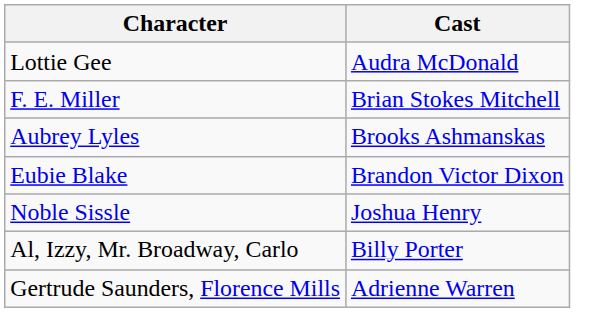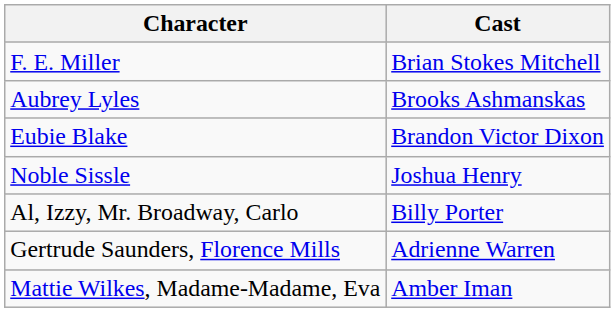- row: Lottie Gee | Audra McDonald
+ row: Mattie Wilkes, Madame-Madame, Eva | Amber Iman
